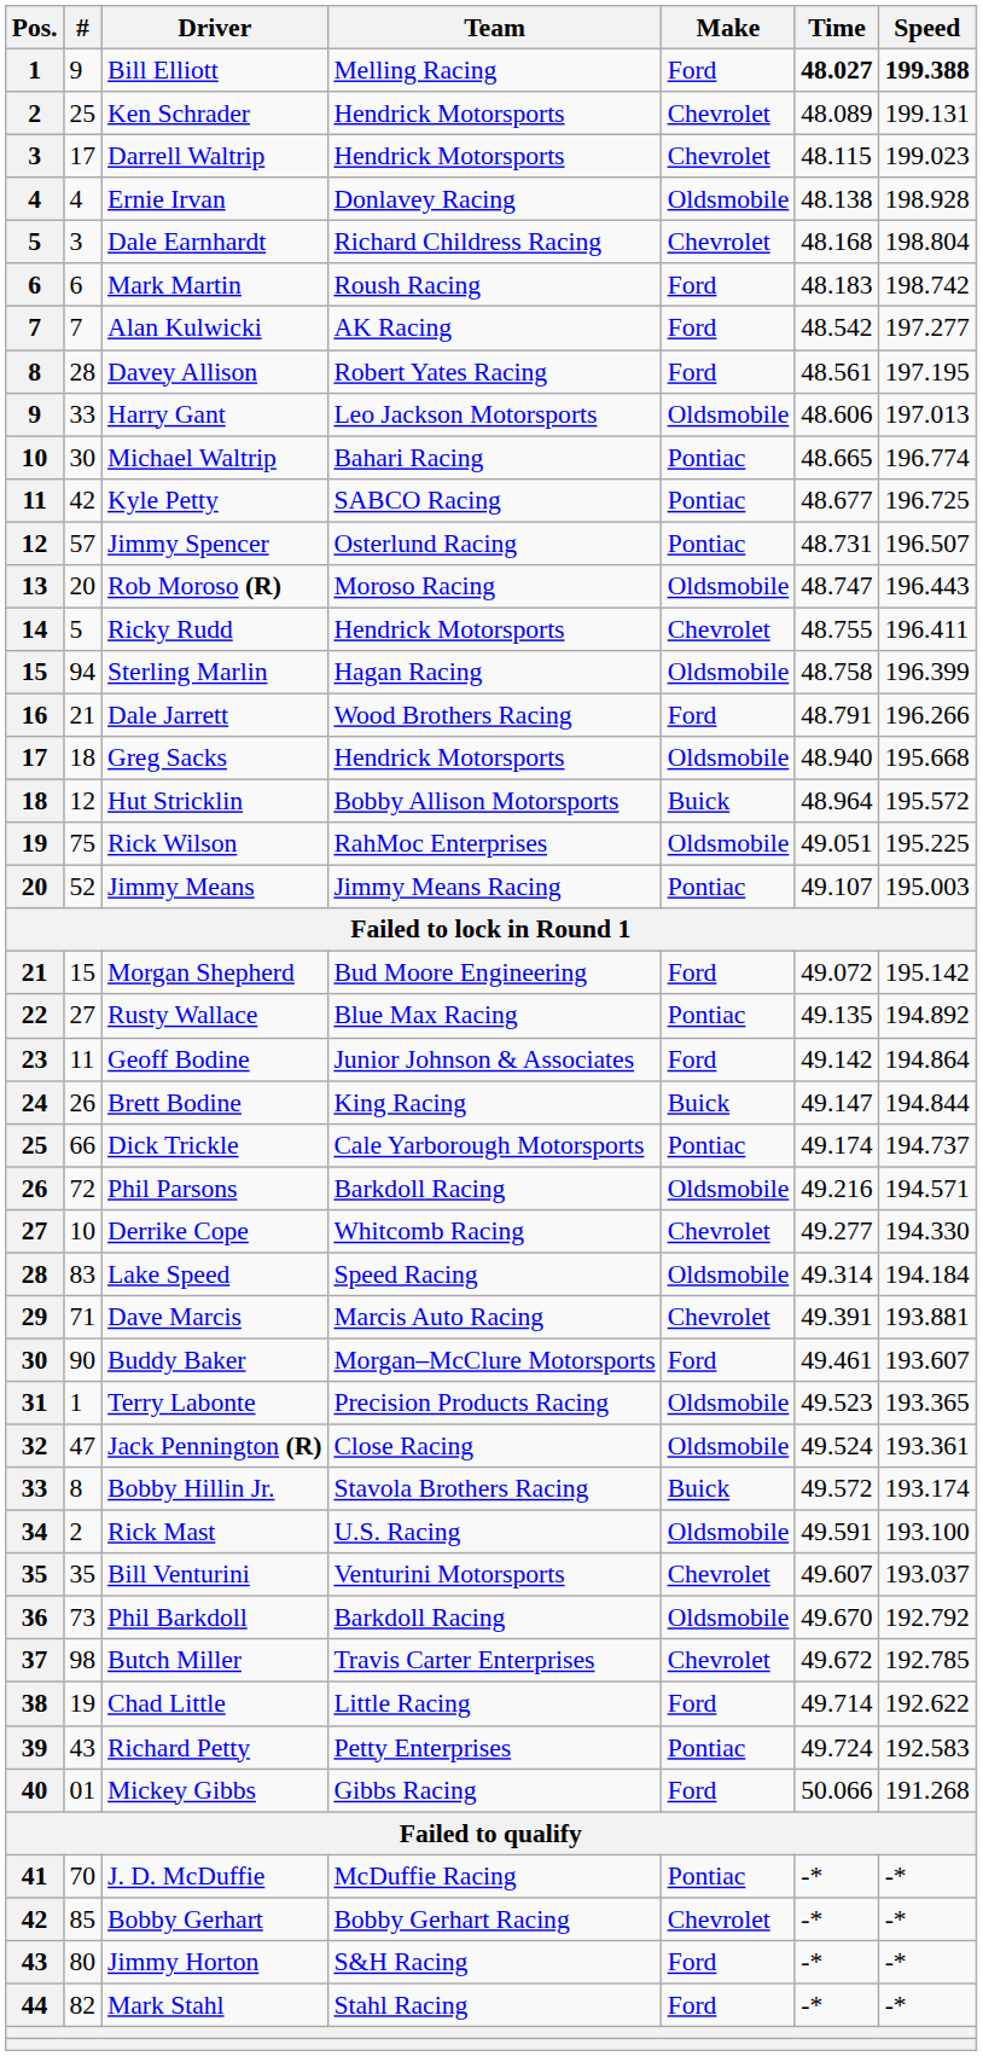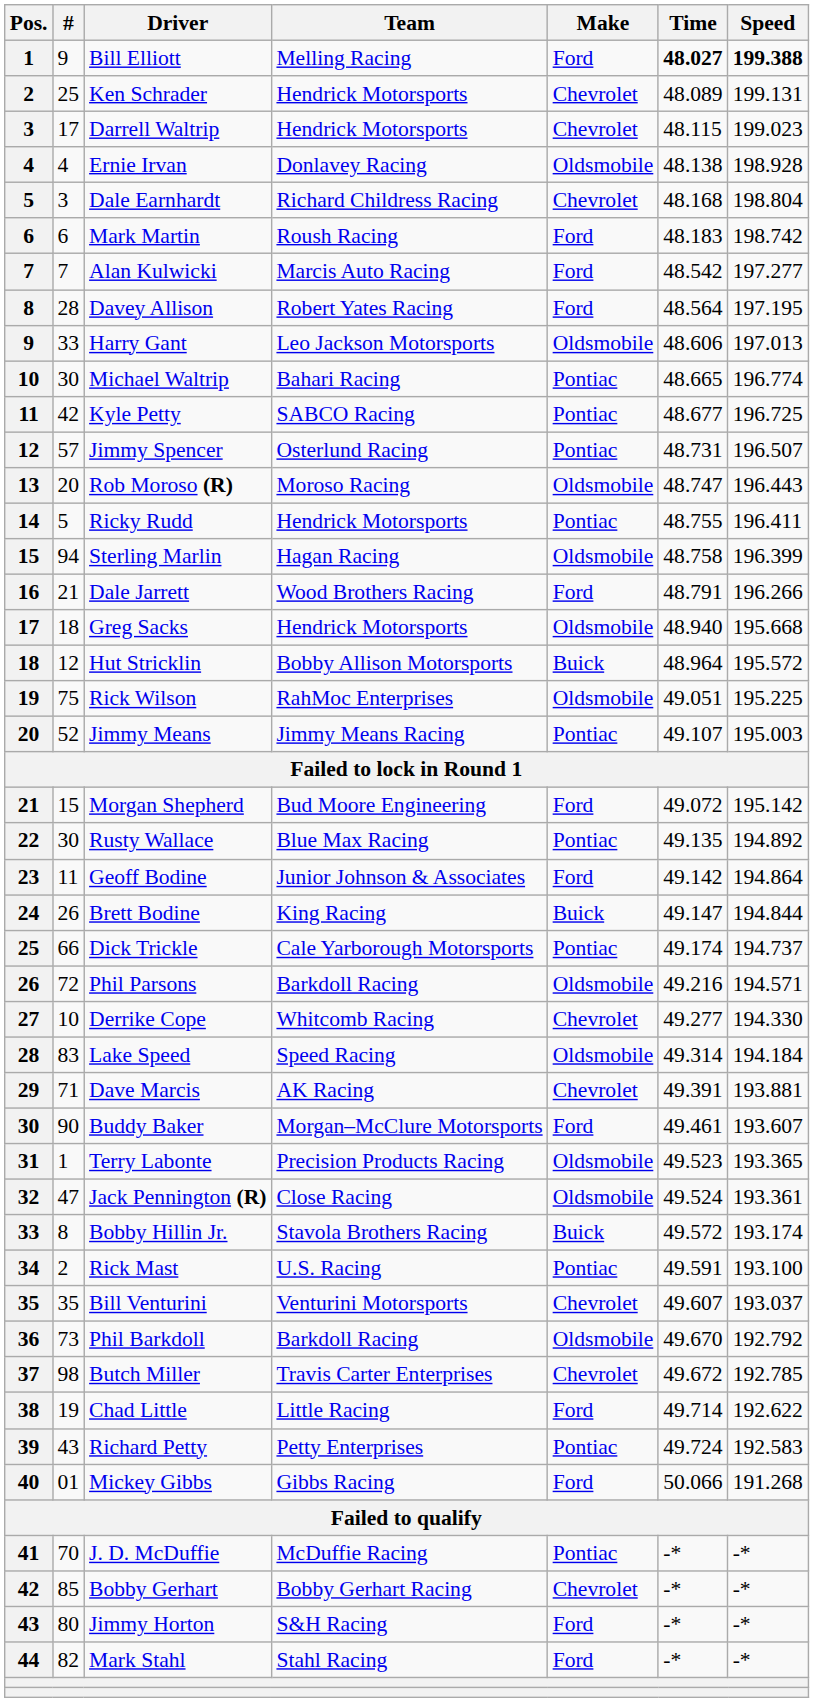Alan Kulwicki | Team: AK Racing -> Marcis Auto Racing
Davey Allison | Time: 48.561 -> 48.564
Ricky Rudd | Make: Chevrolet -> Pontiac
Rusty Wallace | #: 27 -> 30
Dave Marcis | Team: Marcis Auto Racing -> AK Racing
Rick Mast | Make: Oldsmobile -> Pontiac
